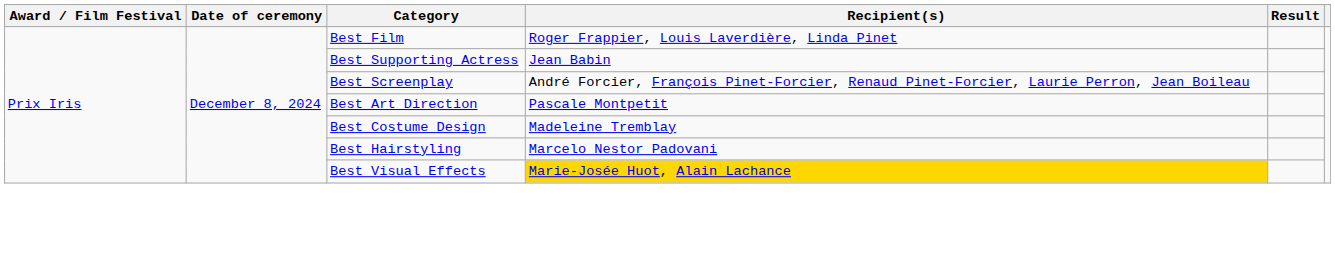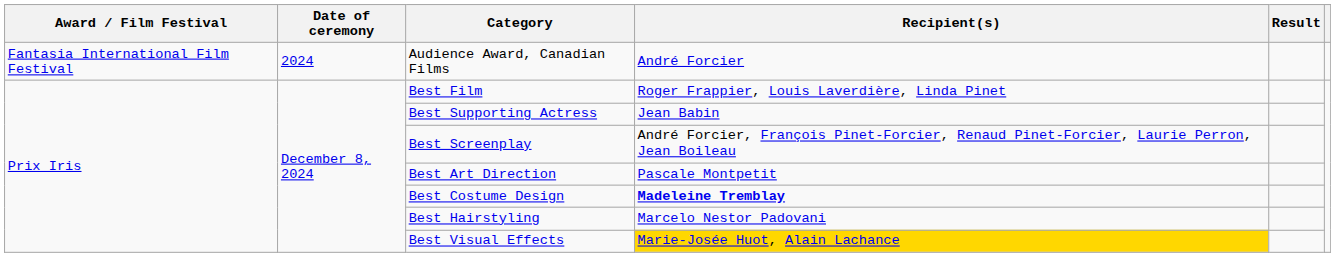+ row: Fantasia International Film Festival | 2024 | Audience Award, Canadian Films | André Forcier
Best Costume Design | Recipient(s): normal -> bold
